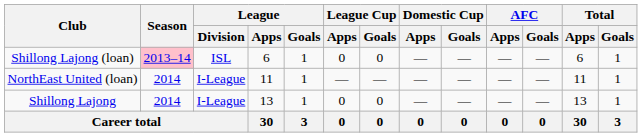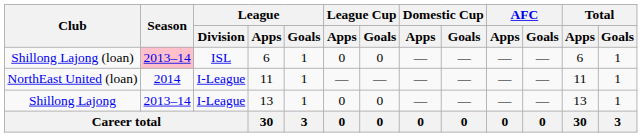Shillong Lajong | Season: 2014 -> 2013–14
